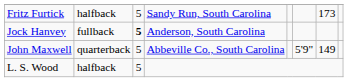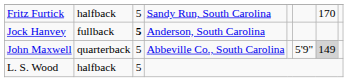Fritz Furtick | column 7: 173 -> 170
John Maxwell | column 7: no background -> lightgrey background
